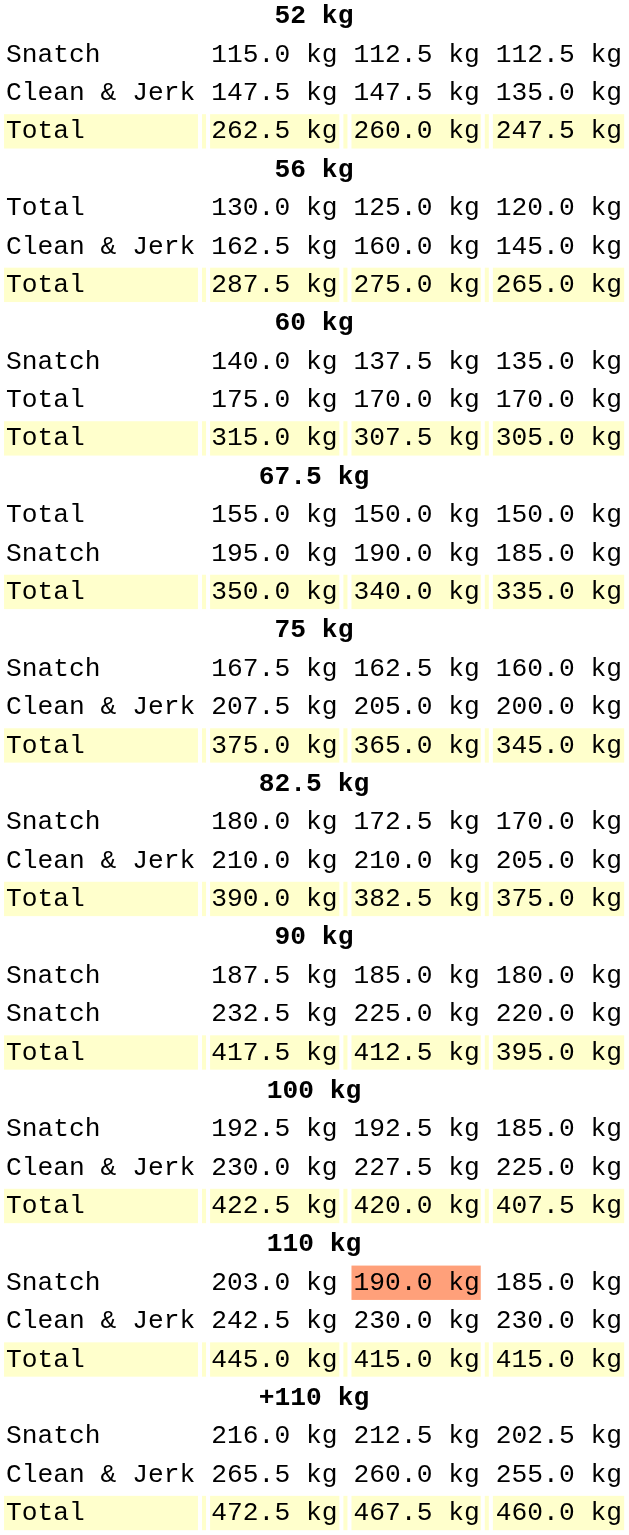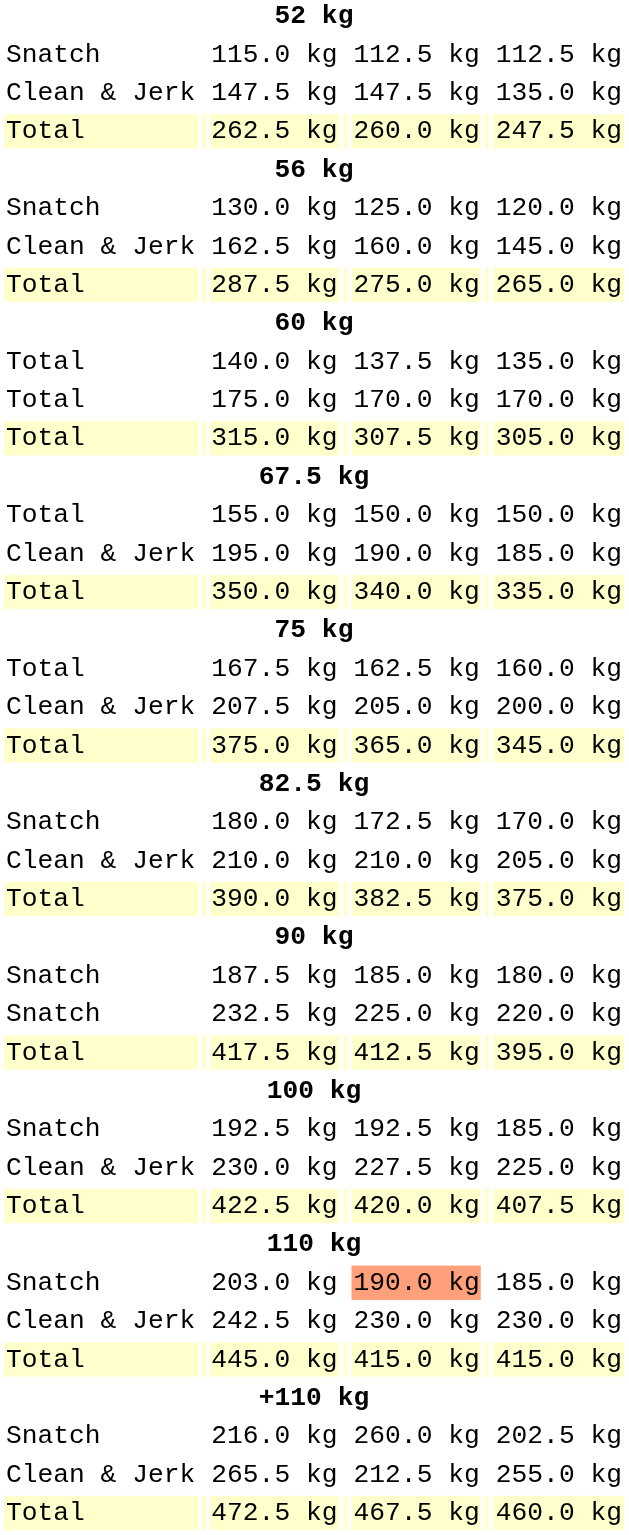130.0 kg | column 1: Total -> Snatch
140.0 kg | column 1: Snatch -> Total
195.0 kg | column 1: Snatch -> Clean & Jerk
167.5 kg | column 1: Snatch -> Total
216.0 kg | column 5: 212.5 kg -> 260.0 kg
265.5 kg | column 5: 260.0 kg -> 212.5 kg
